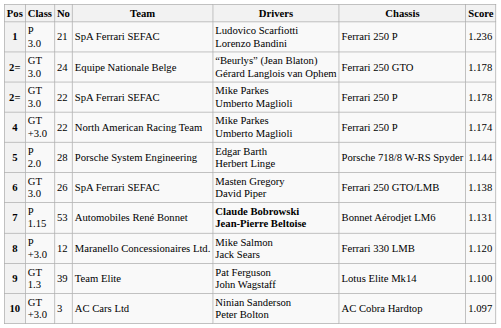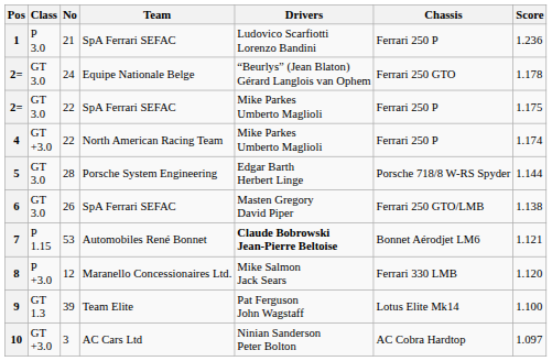2= / 22 | Score: 1.178 -> 1.175
5 | Class: P 2.0 -> GT 3.0
7 | Score: 1.131 -> 1.121
